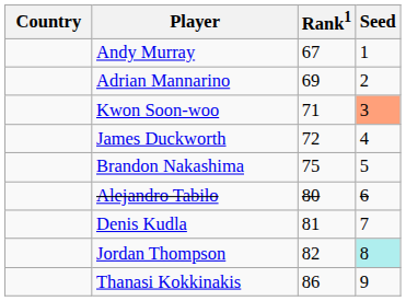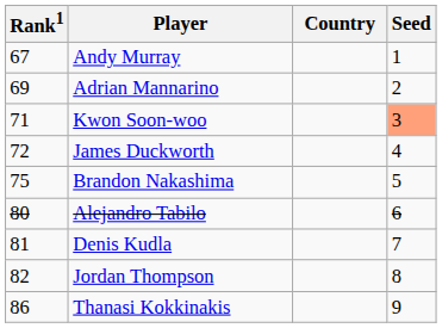columns swapped: Country <-> Rank1
Jordan Thompson | Seed: paleturquoise background -> no background
